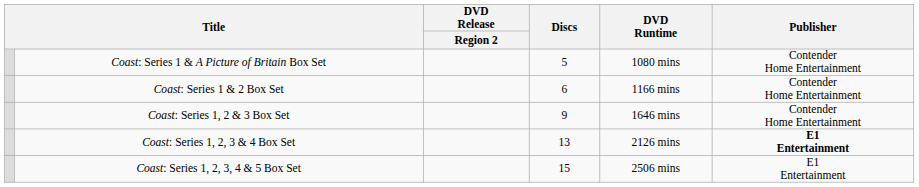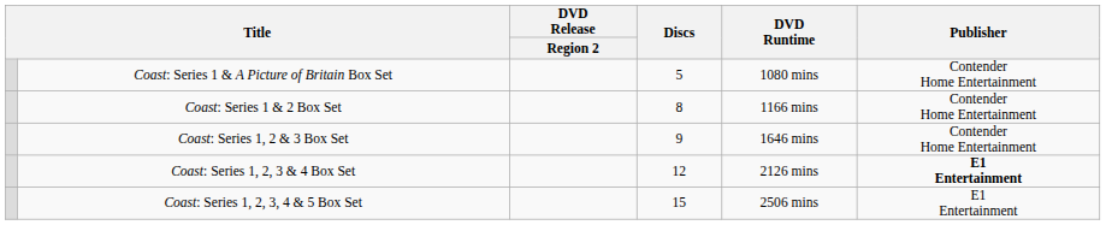Coast: Series 1 & 2 Box Set | Discs: 6 -> 8
Coast: Series 1, 2, 3 & 4 Box Set | Discs: 13 -> 12
